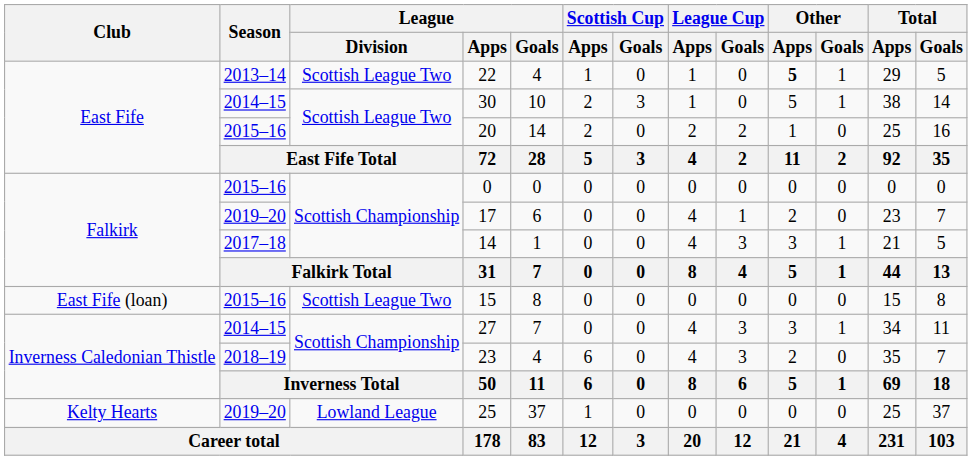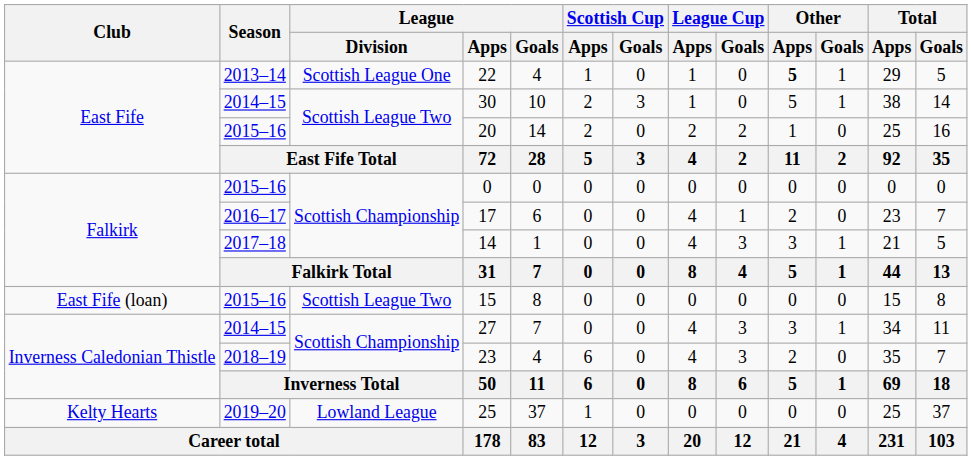22 | League / Division: Scottish League Two -> Scottish League One
17 | Season: 2019–20 -> 2016–17
